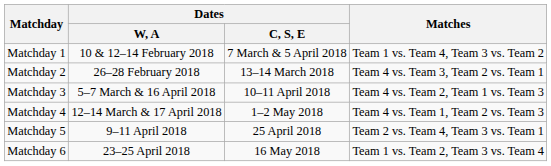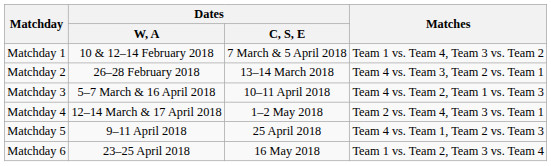Matchday 4 | Matches: Team 4 vs. Team 1, Team 2 vs. Team 3 -> Team 2 vs. Team 4, Team 3 vs. Team 1
Matchday 5 | Matches: Team 2 vs. Team 4, Team 3 vs. Team 1 -> Team 4 vs. Team 1, Team 2 vs. Team 3
